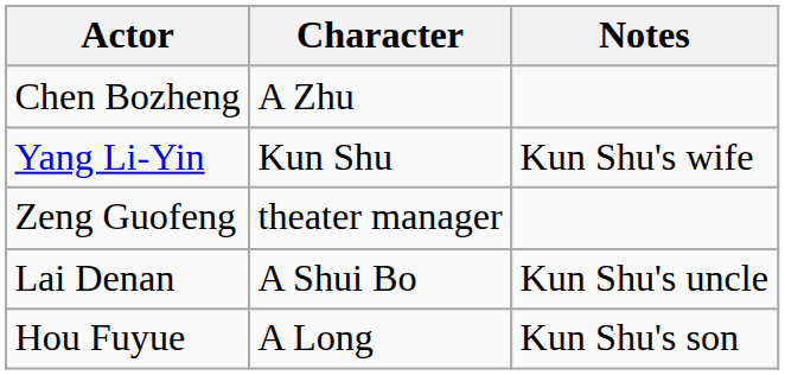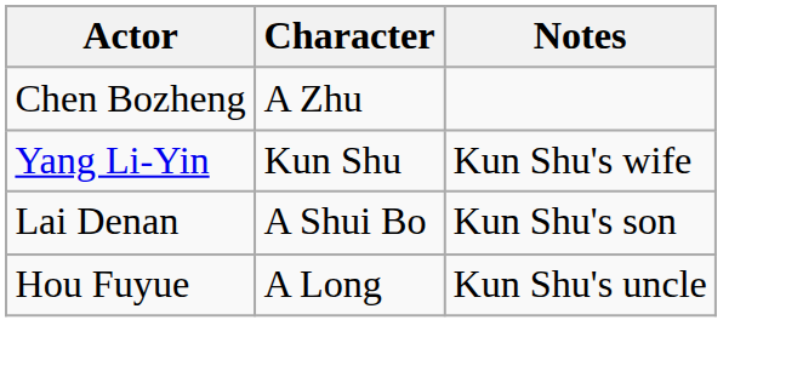- row: Zeng Guofeng | theater manager
Lai Denan | Notes: Kun Shu's uncle -> Kun Shu's son
Hou Fuyue | Notes: Kun Shu's son -> Kun Shu's uncle
